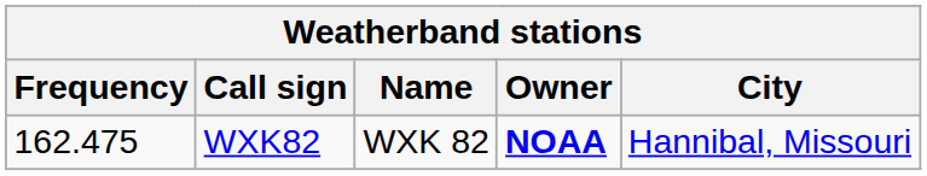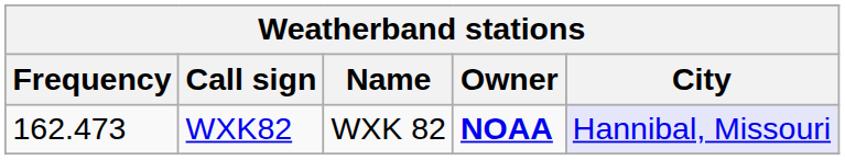WXK82 | Frequency: 162.475 -> 162.473
WXK82 | City: no background -> lavender background
